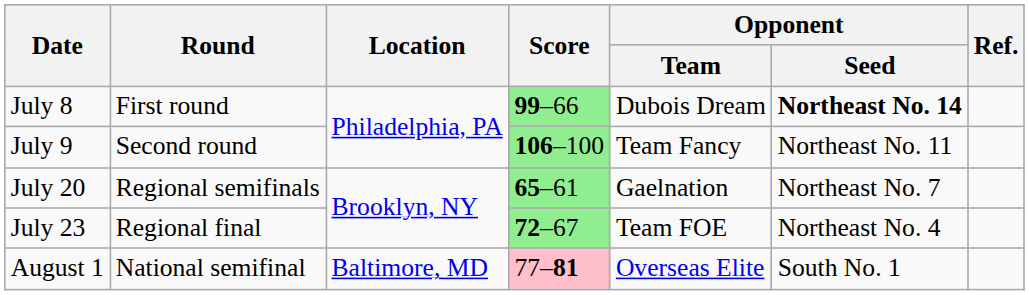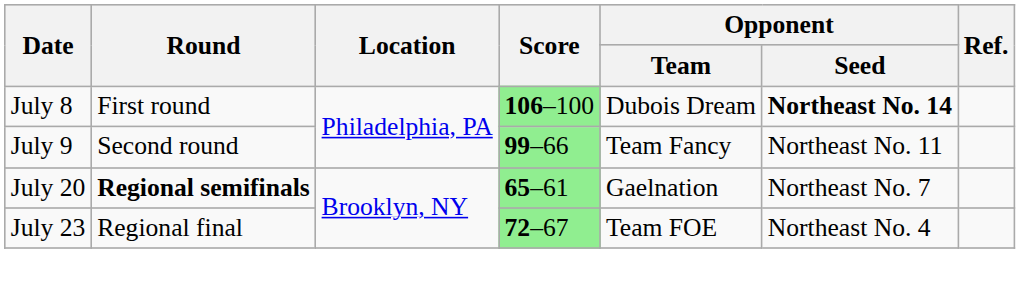July 8 | Score: 99–66 -> 106–100
July 9 | Score: 106–100 -> 99–66
July 20 | Round: normal -> bold
- row: August 1 | National semifinal | Baltimore, MD | 77–81 | Overseas Elite | South No. 1
